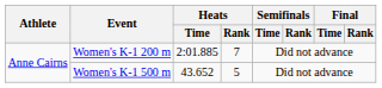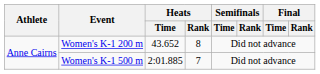Women's K-1 200 m | Heats / Time: 2:01.885 -> 43.652
Women's K-1 200 m | Heats / Rank: 7 -> 8
Women's K-1 500 m | Heats / Time: 43.652 -> 2:01.885
Women's K-1 500 m | Heats / Rank: 5 -> 7
